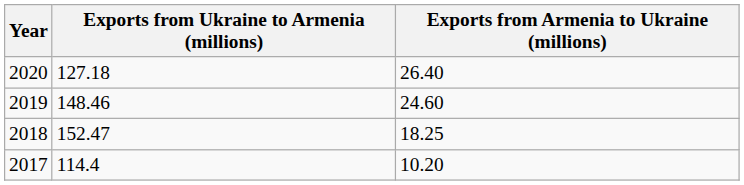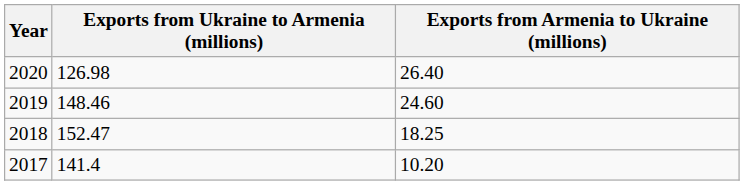2020 | Exports from Ukraine to Armenia (millions): 127.18 -> 126.98
2017 | Exports from Ukraine to Armenia (millions): 114.4 -> 141.4
